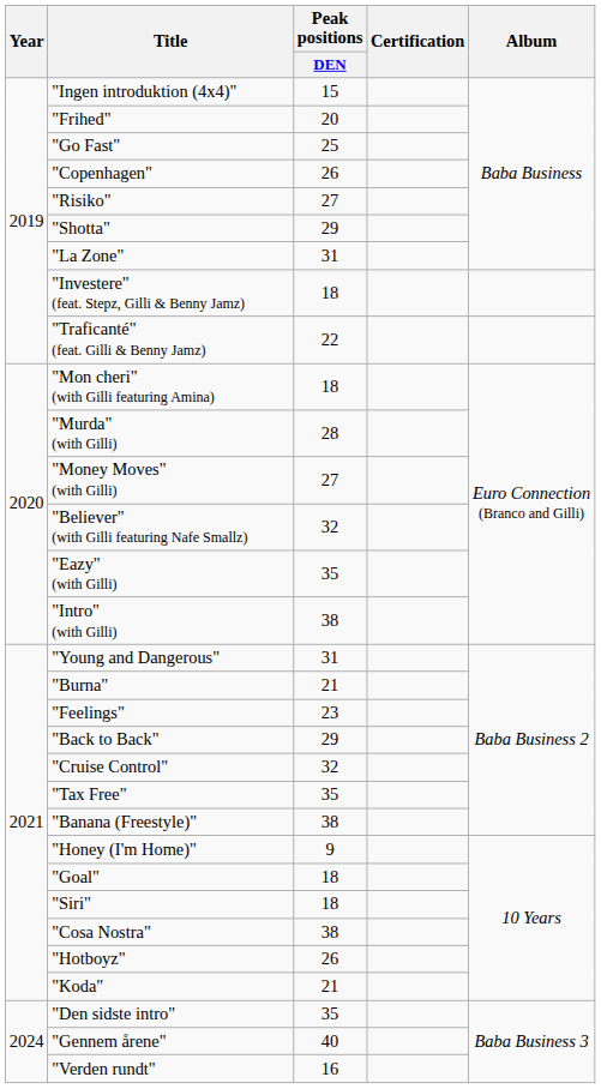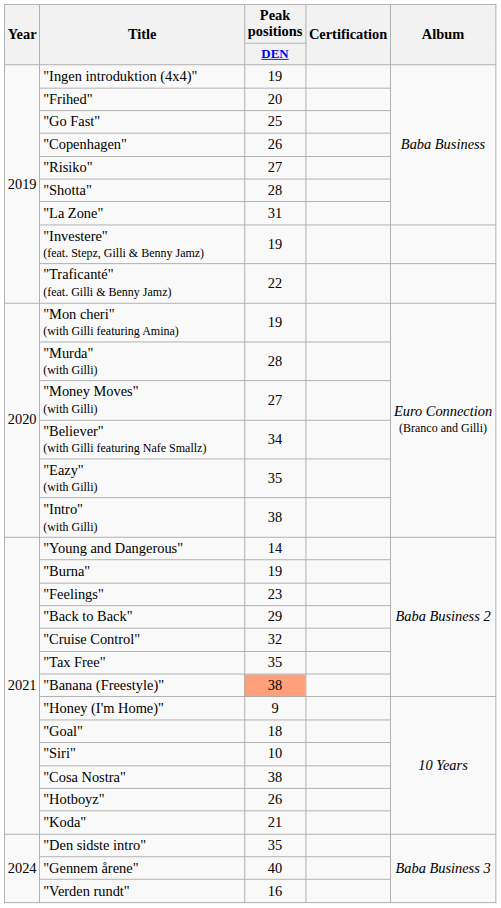"Ingen introduktion (4x4)" | Peak positions / DEN: 15 -> 19
"Shotta" | Peak positions / DEN: 29 -> 28
"Investere" (feat. Stepz, Gilli & Benny Jamz) | Peak positions / DEN: 18 -> 19
"Mon cheri" (with Gilli featuring Amina) | Peak positions / DEN: 18 -> 19
"Believer" (with Gilli featuring Nafe Smallz) | Peak positions / DEN: 32 -> 34
"Young and Dangerous" | Peak positions / DEN: 31 -> 14
"Burna" | Peak positions / DEN: 21 -> 19
"Banana (Freestyle)" | Peak positions / DEN: no background -> lightsalmon background
"Siri" | Peak positions / DEN: 18 -> 10
